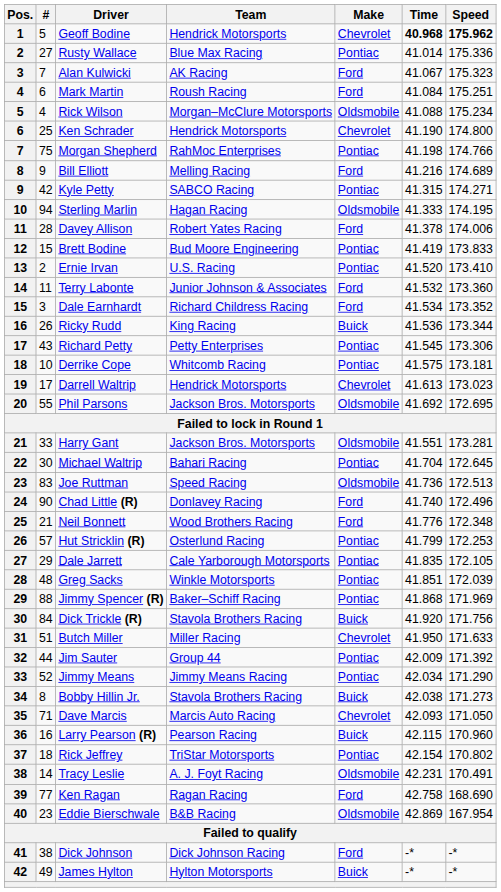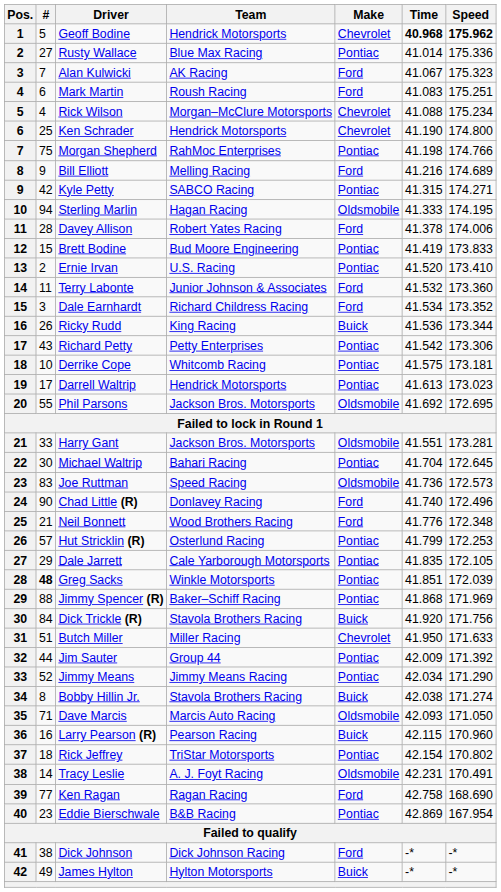Mark Martin | Time: 41.084 -> 41.083
Rick Wilson | Make: Oldsmobile -> Chevrolet
Richard Petty | Time: 41.545 -> 41.542
Darrell Waltrip | Make: Chevrolet -> Pontiac
Joe Ruttman | Speed: 172.513 -> 172.573
Greg Sacks | #: normal -> bold
Bobby Hillin Jr. | Speed: 171.273 -> 171.274
Dave Marcis | Make: Chevrolet -> Oldsmobile
Eddie Bierschwale | Make: Oldsmobile -> Pontiac
